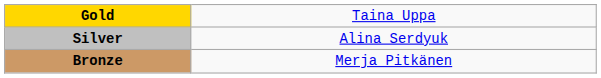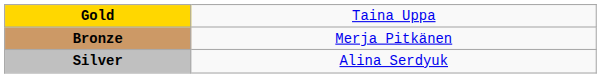rows swapped: Silver <-> Bronze
